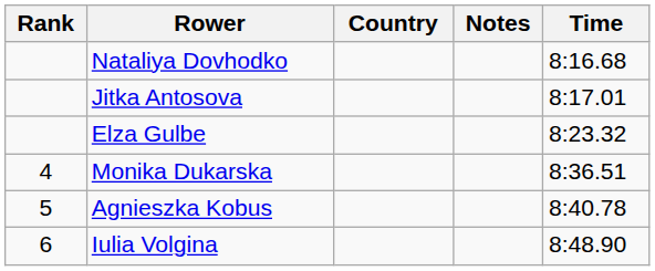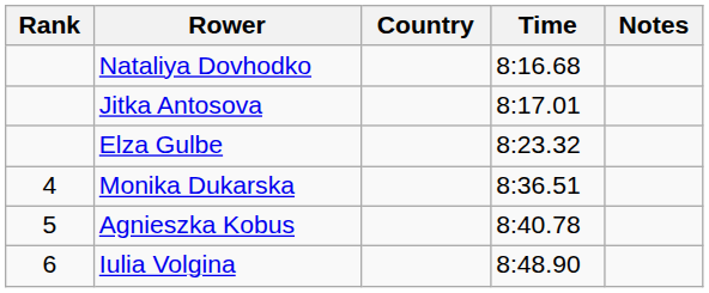columns swapped: Time <-> Notes
